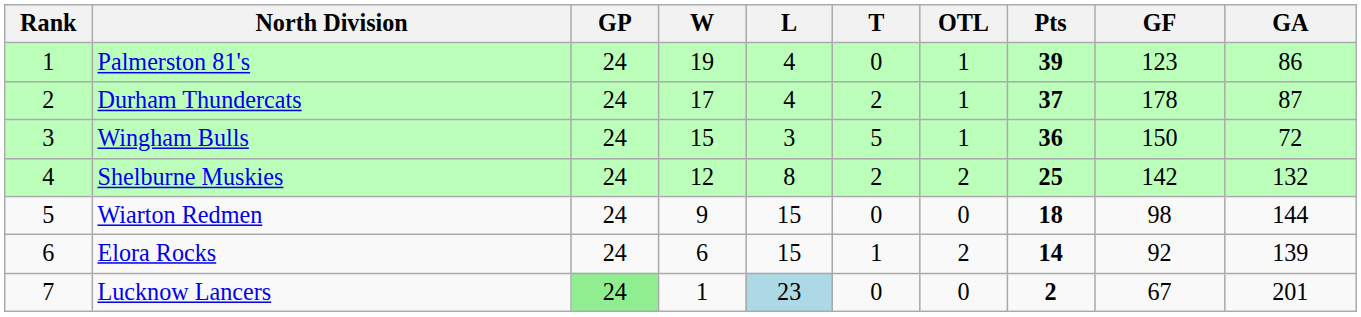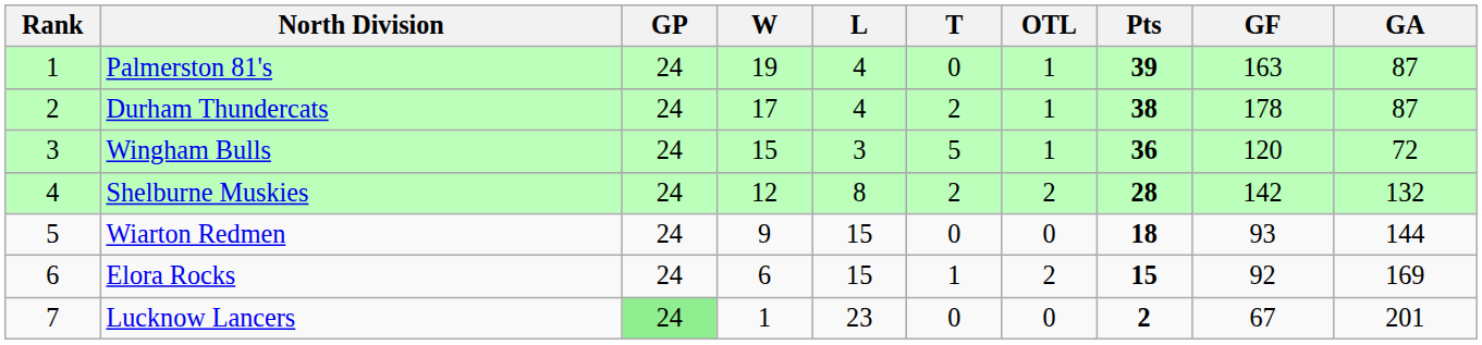Palmerston 81's | GF: 123 -> 163
Palmerston 81's | GA: 86 -> 87
Durham Thundercats | Pts: 37 -> 38
Wingham Bulls | GF: 150 -> 120
Shelburne Muskies | Pts: 25 -> 28
Wiarton Redmen | GF: 98 -> 93
Elora Rocks | Pts: 14 -> 15
Elora Rocks | GA: 139 -> 169
Lucknow Lancers | L: lightblue background -> no background
